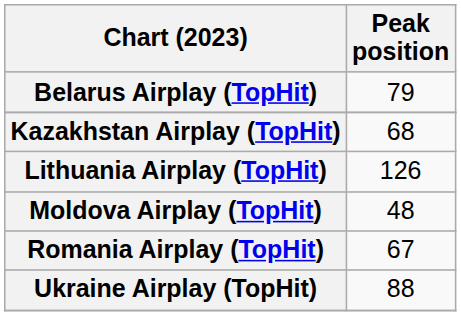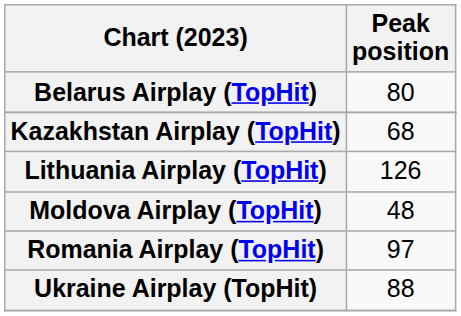Belarus Airplay (TopHit) | Peak position: 79 -> 80
Romania Airplay (TopHit) | Peak position: 67 -> 97
